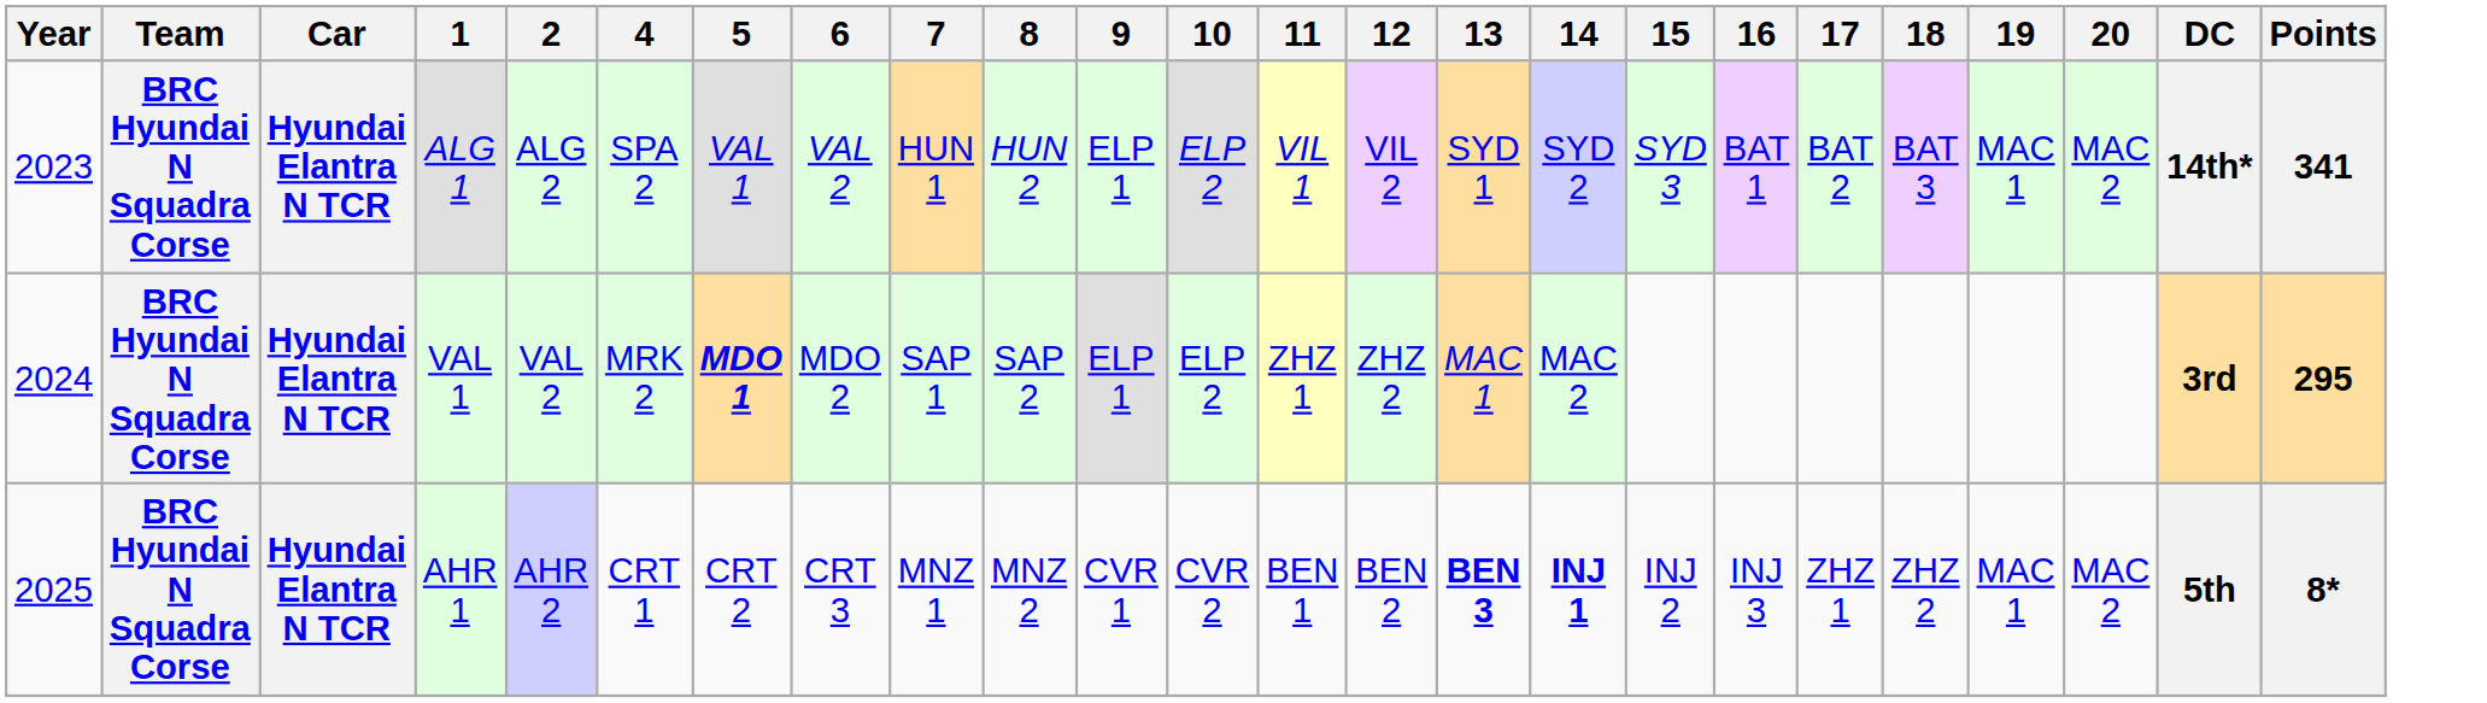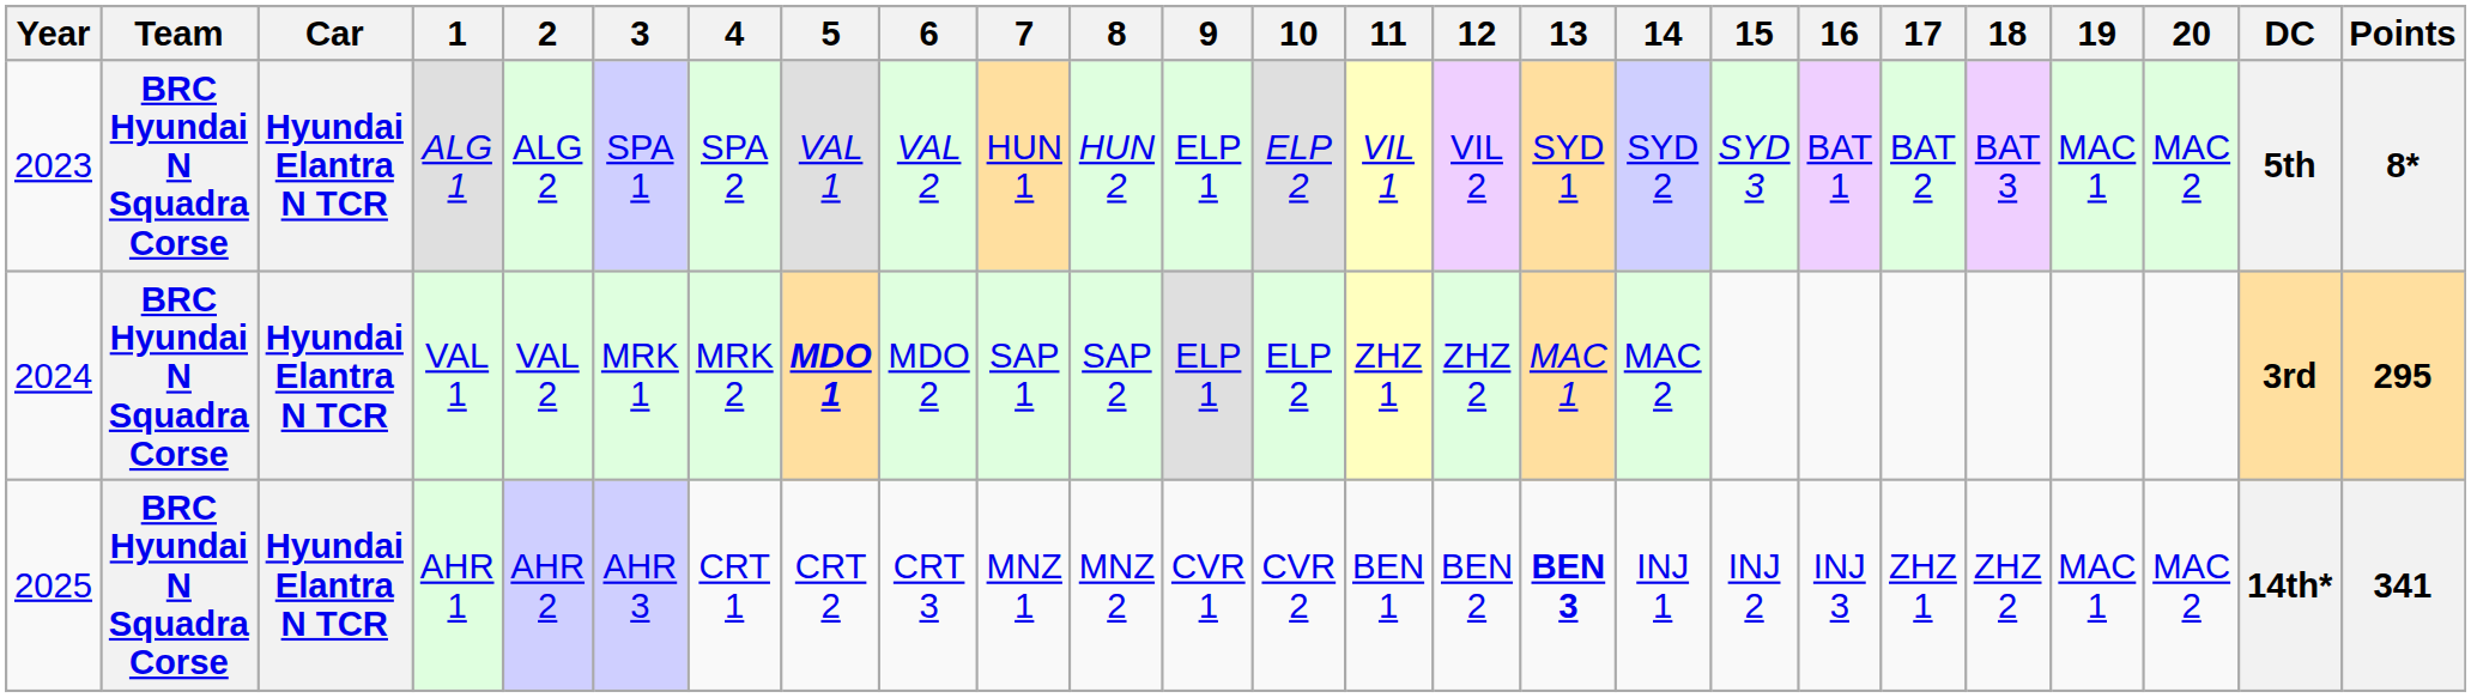+ column: 3 | SPA 1 | MRK 1 | AHR 3
ALG 1 | DC: 14th* -> 5th
ALG 1 | Points: 341 -> 8*
AHR 1 | 14: bold -> normal
AHR 1 | DC: 5th -> 14th*
AHR 1 | Points: 8* -> 341
